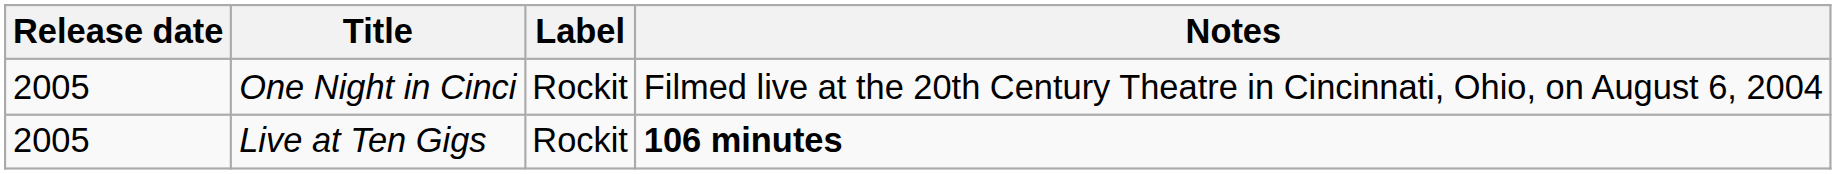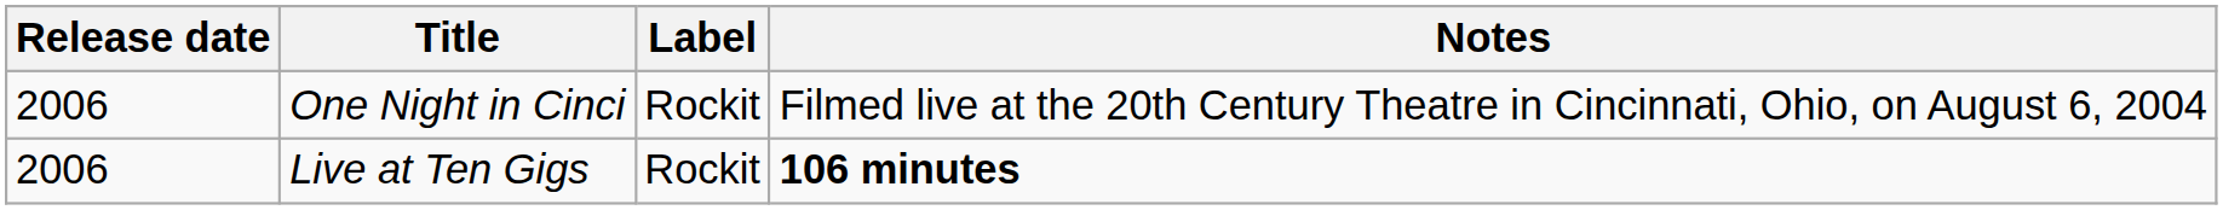One Night in Cinci | Release date: 2005 -> 2006
Live at Ten Gigs | Release date: 2005 -> 2006
